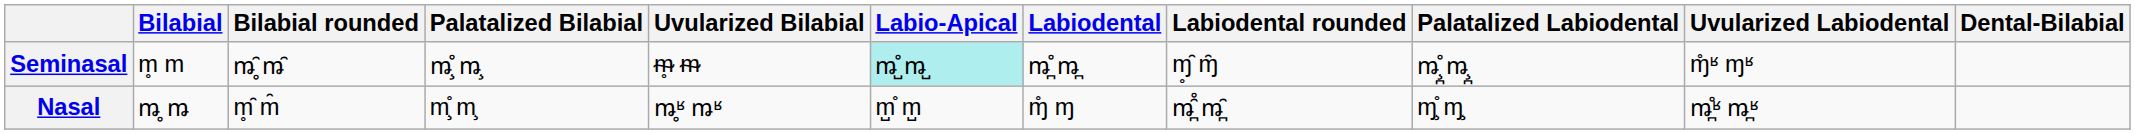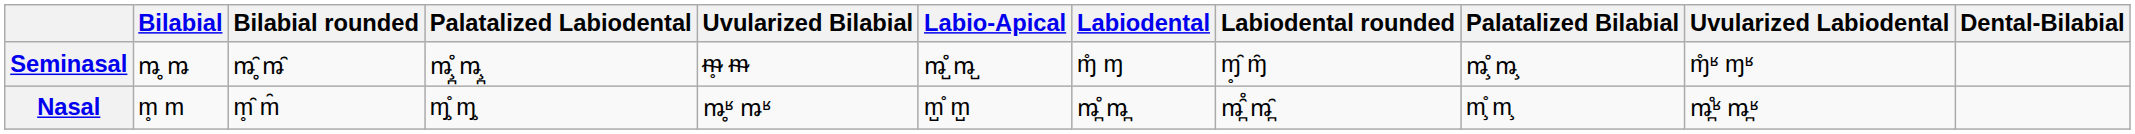columns swapped: Palatalized Bilabial <-> Palatalized Labiodental
Seminasal | Bilabial: m̥ m -> ꬺ̥ ꬺ
Seminasal | Labio-Apical: paleturquoise background -> no background
Seminasal | Labiodental: ꬺ̪̊ ꬺ̪ -> ɱ̊ ɱ
Nasal | Bilabial: ꬺ̥ ꬺ -> m̥ m
Nasal | Labiodental: ɱ̊ ɱ -> ꬺ̪̊ ꬺ̪
